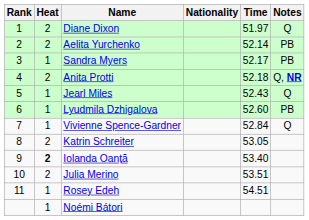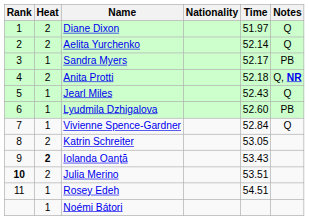Aelita Yurchenko | Notes: PB -> Q
Iolanda Oanță | Time: 53.40 -> 53.43
Julia Merino | Rank: normal -> bold
